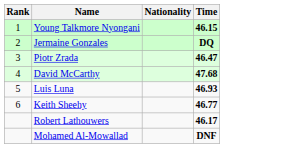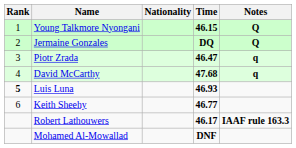+ column: Notes | Q | Q | q | q | IAAF rule 163.3
Luis Luna | Rank: normal -> bold
